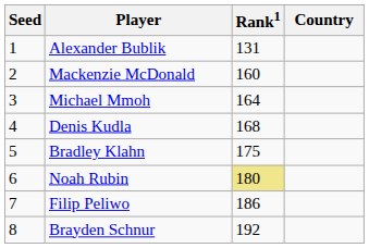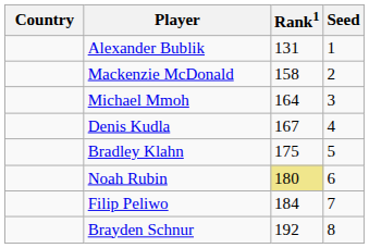columns swapped: Country <-> Seed
Mackenzie McDonald | Rank1: 160 -> 158
Denis Kudla | Rank1: 168 -> 167
Filip Peliwo | Rank1: 186 -> 184
